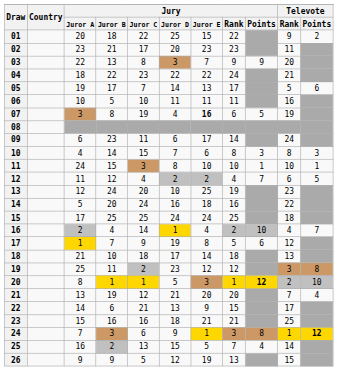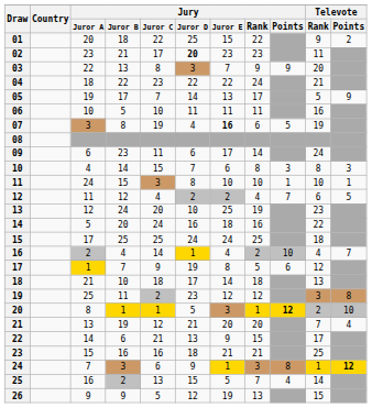02 | Jury / Juror D: normal -> bold
05 | Televote / Points: 6 -> 9
